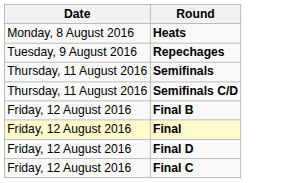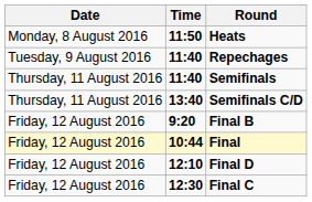+ column: Time | 11:50 | 11:40 | 11:40 | 13:40 | 9:20 | 10:44 | 12:10 | 12:30
